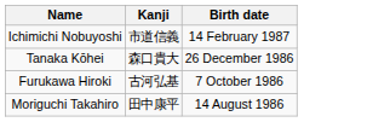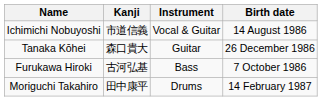+ column: Instrument | Vocal & Guitar | Guitar | Bass | Drums
Ichimichi Nobuyoshi | Birth date: 14 February 1987 -> 14 August 1986
Moriguchi Takahiro | Birth date: 14 August 1986 -> 14 February 1987
